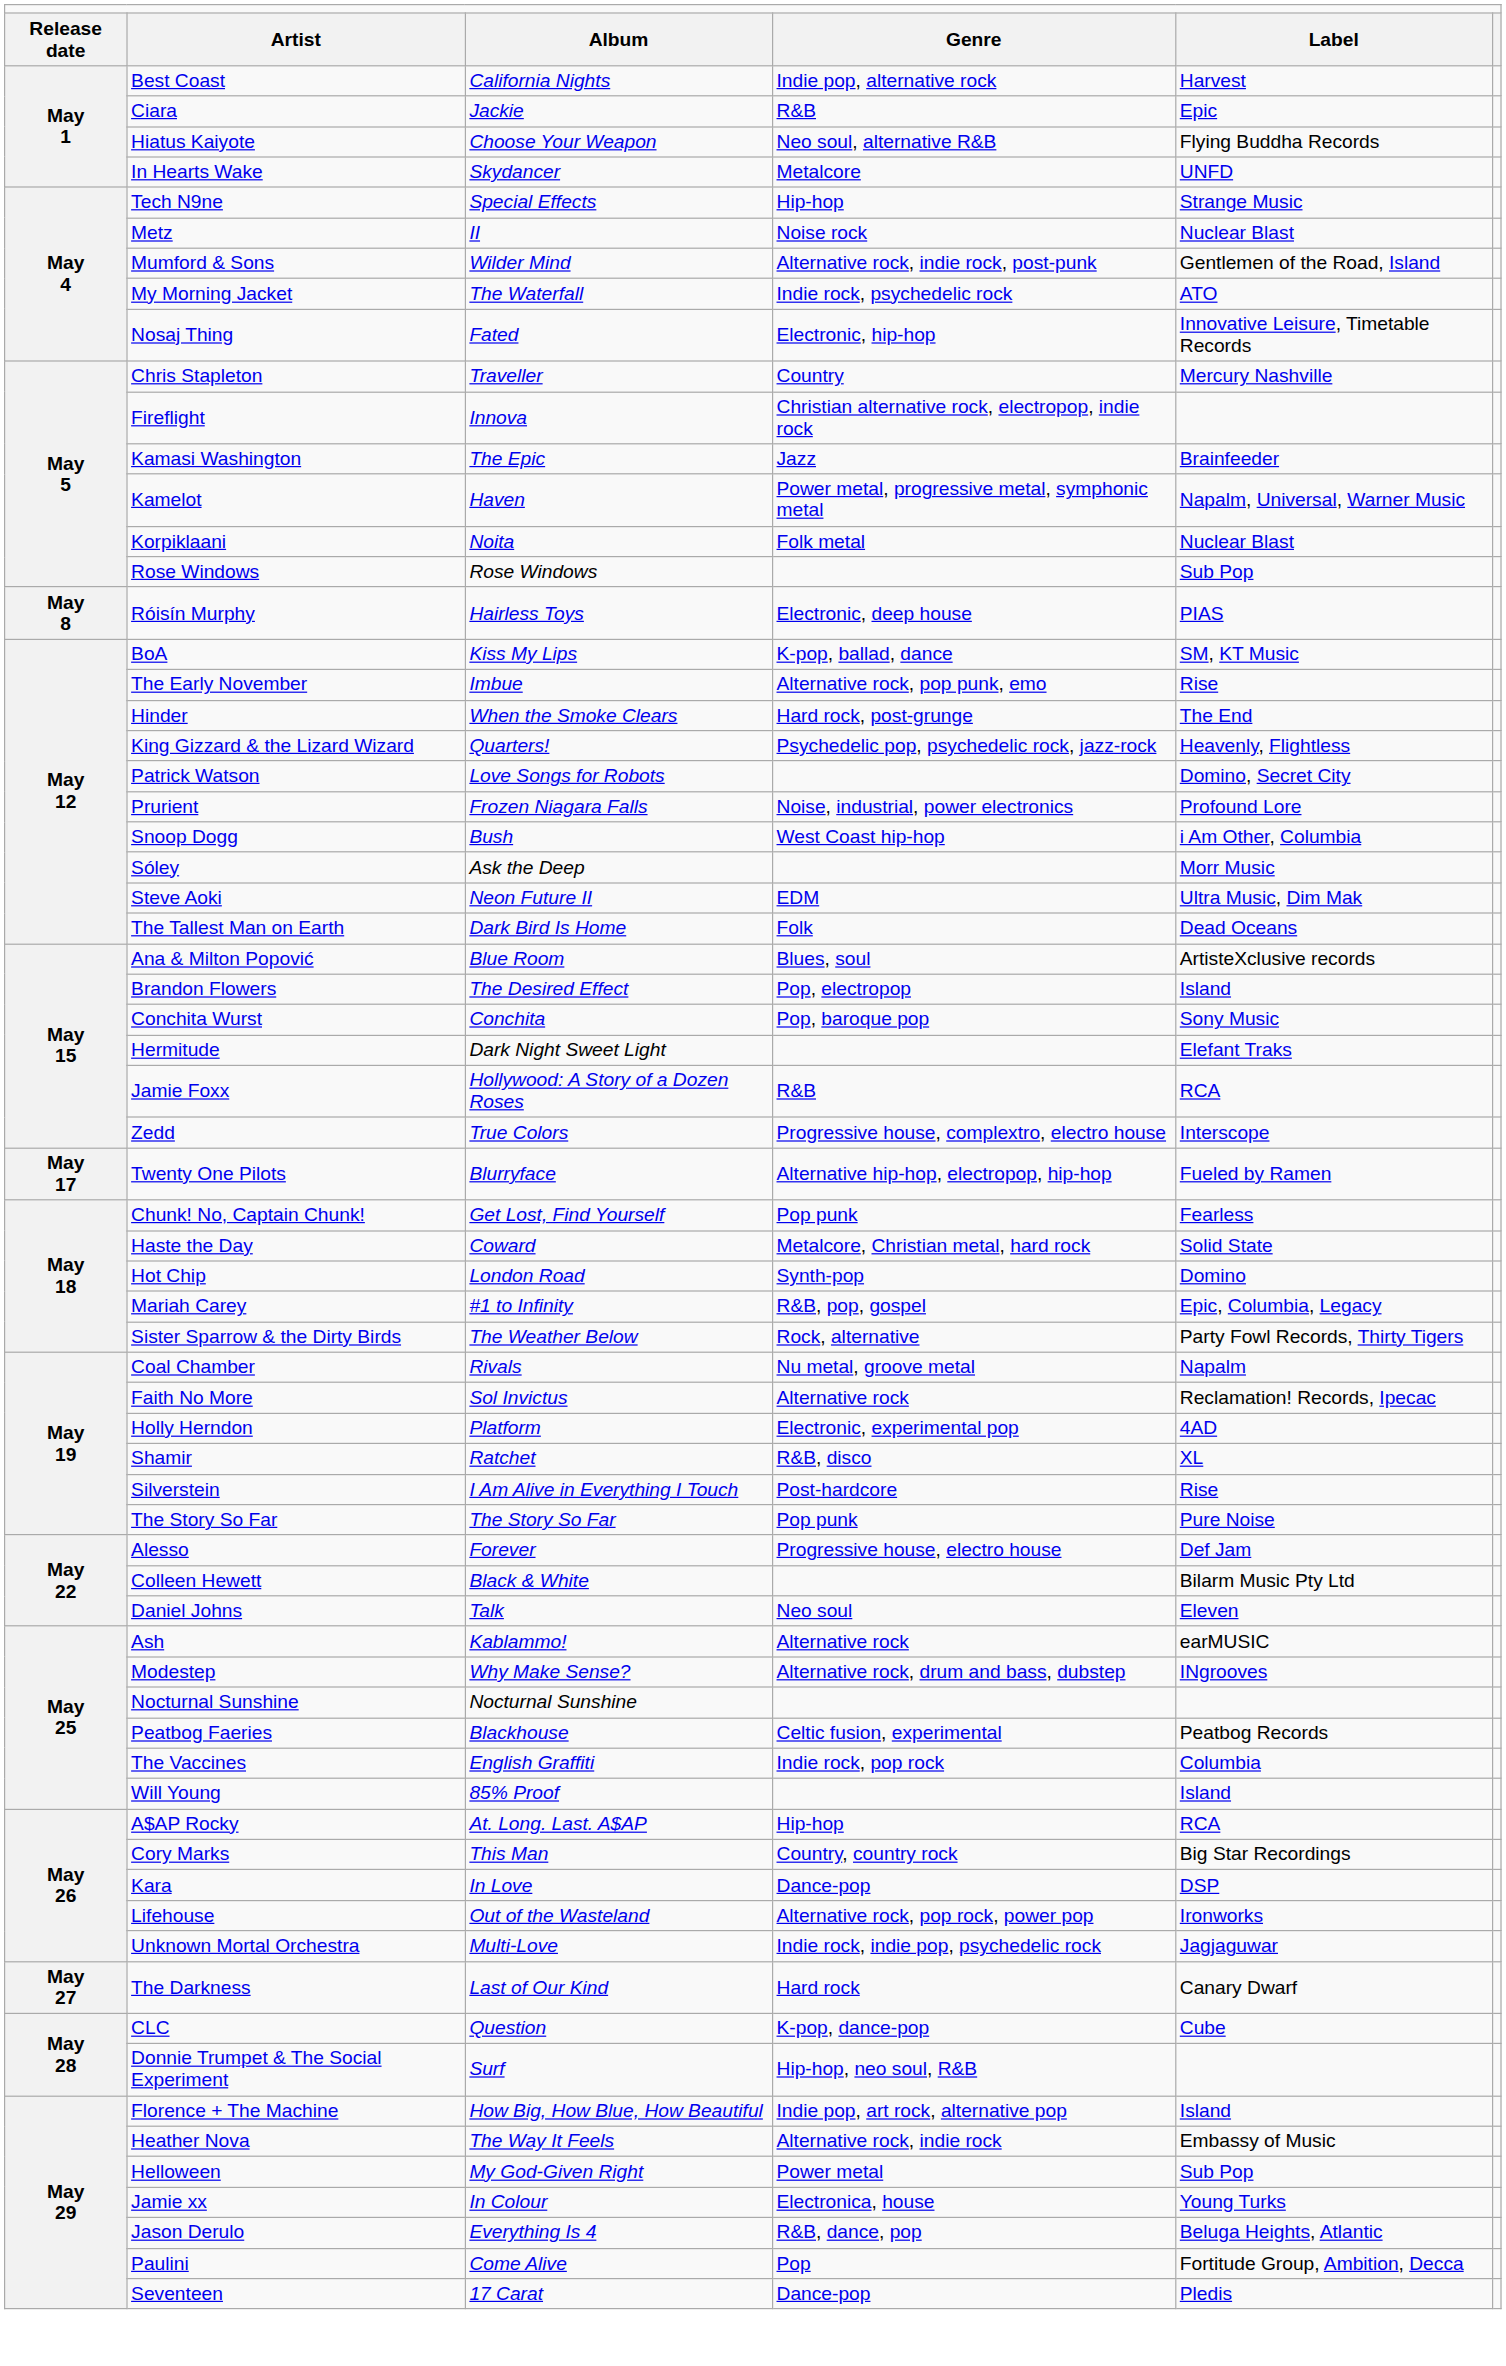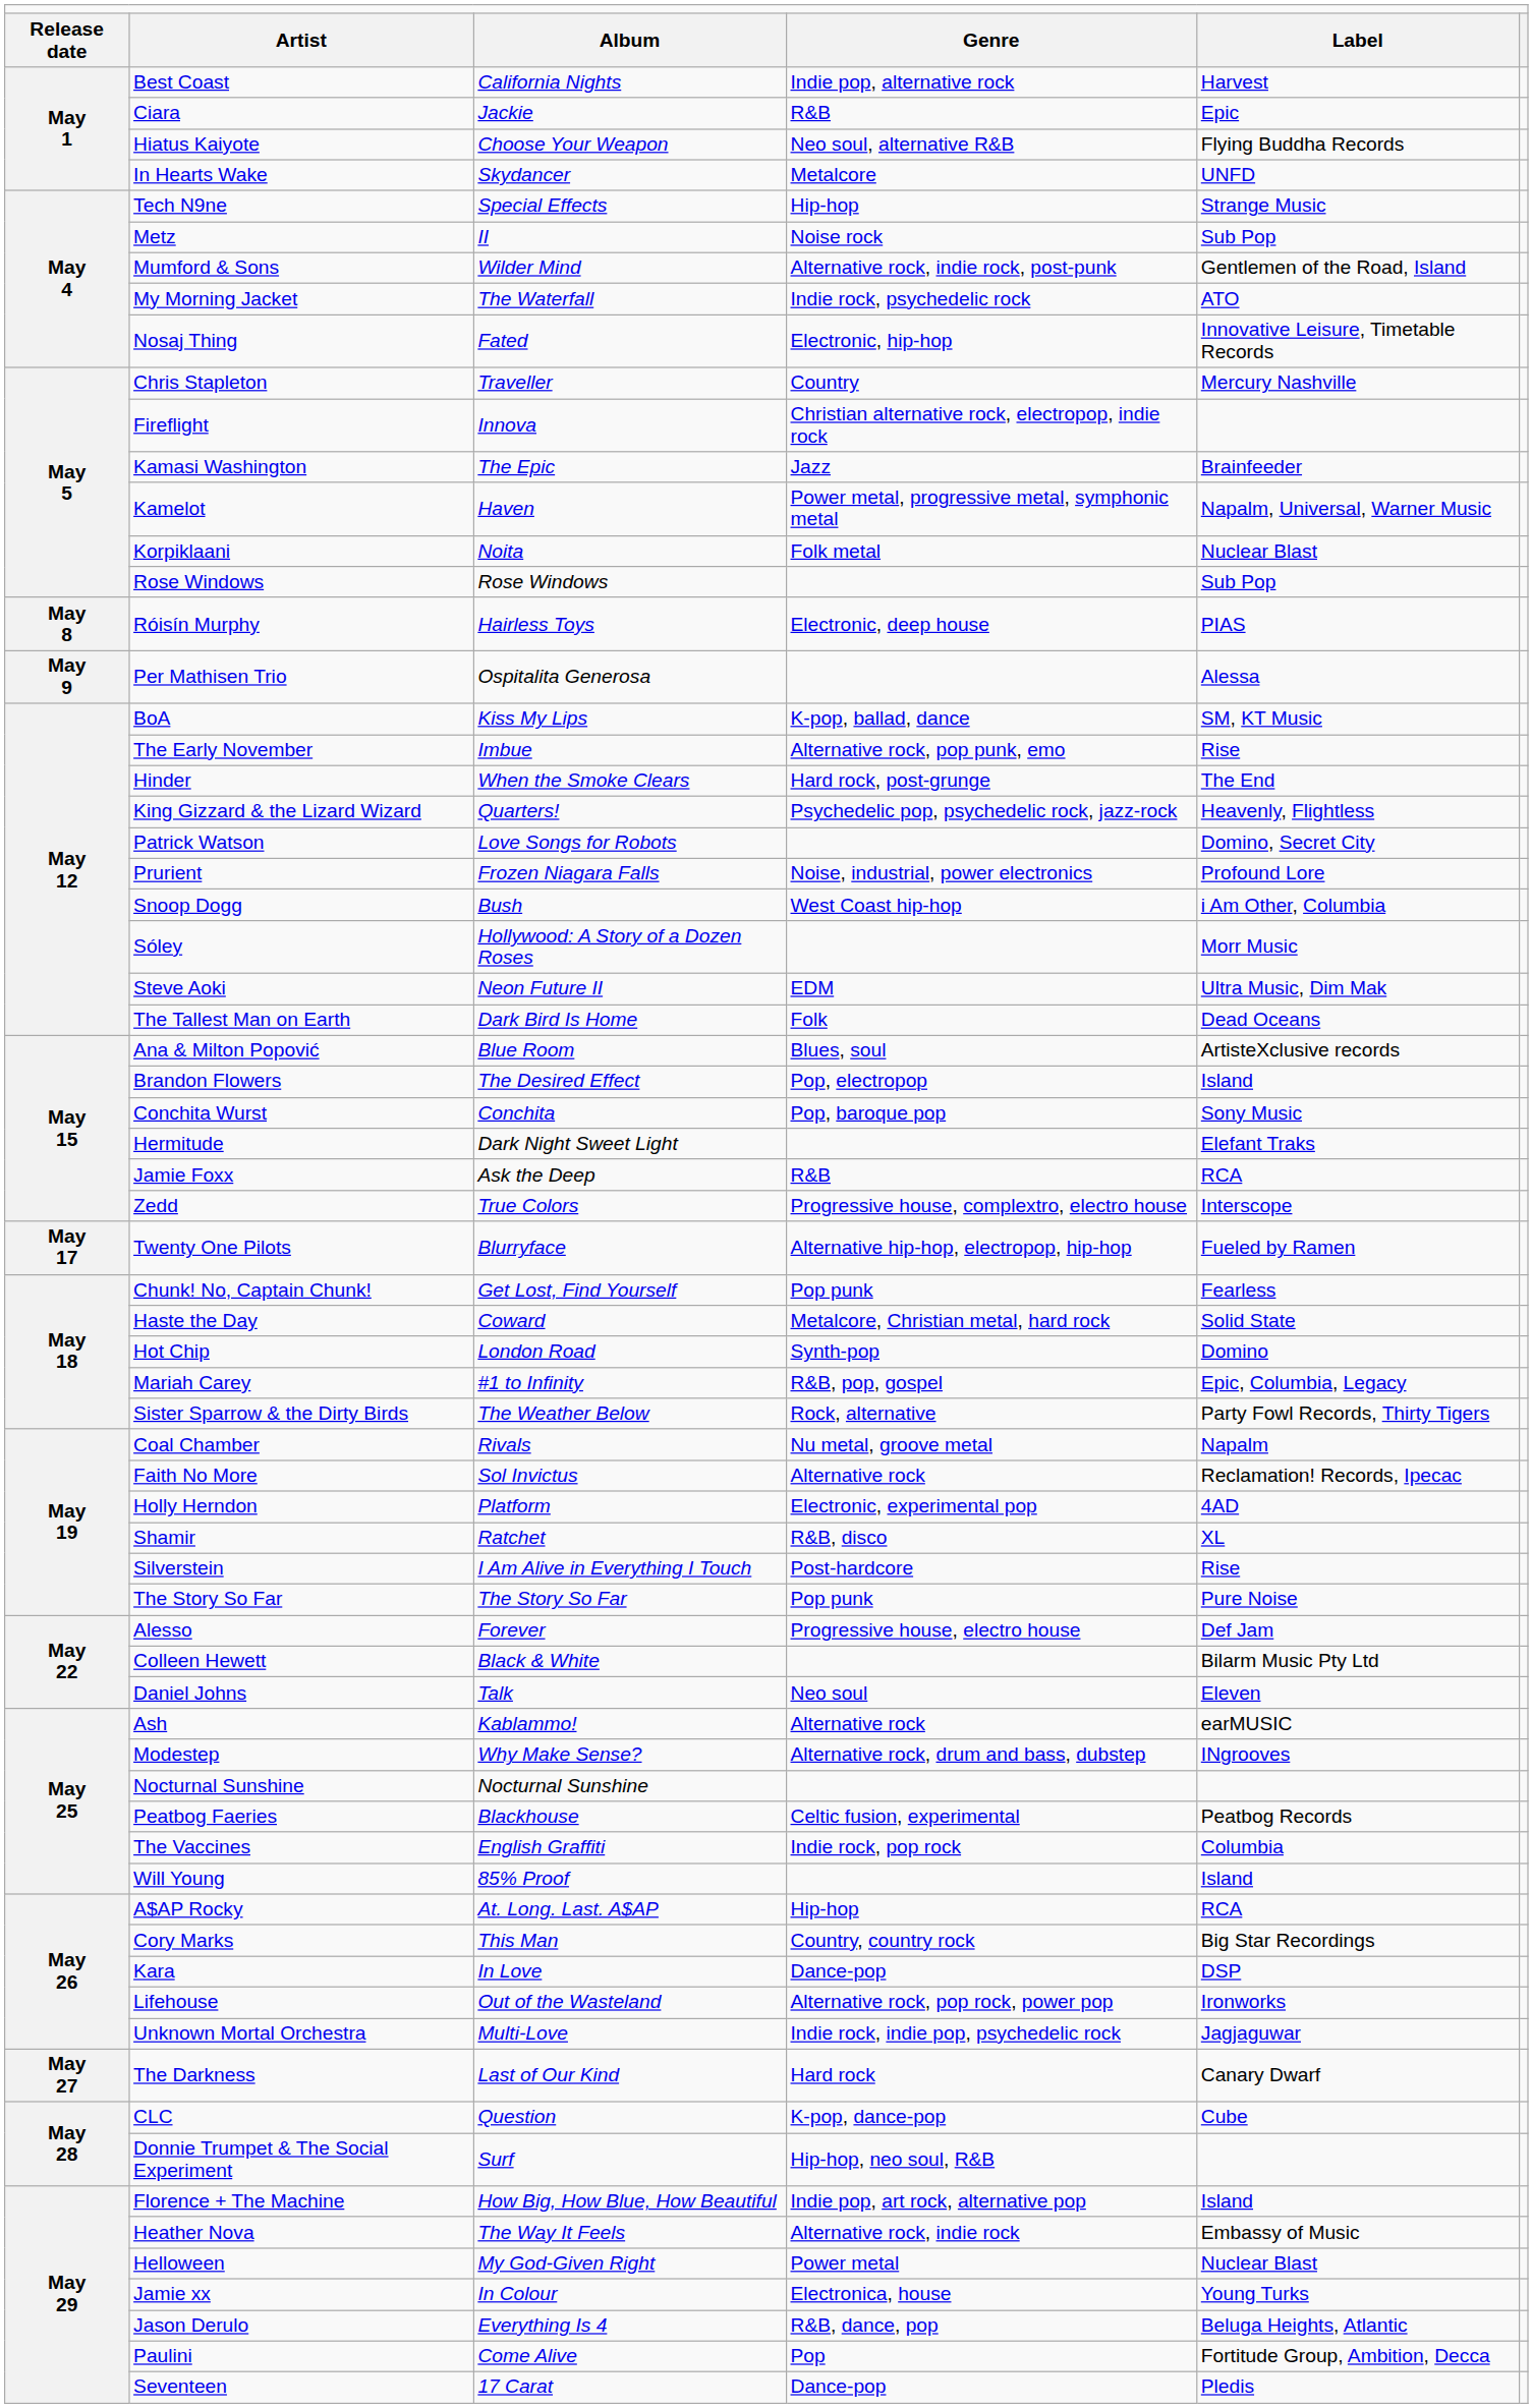Metz | column 5: Nuclear Blast -> Sub Pop
+ row: May 9 | Per Mathisen Trio | Ospitalita Generosa | Alessa
Sóley | column 3: Ask the Deep -> Hollywood: A Story of a Dozen Roses
Jamie Foxx | column 3: Hollywood: A Story of a Dozen Roses -> Ask the Deep
Helloween | column 5: Sub Pop -> Nuclear Blast
